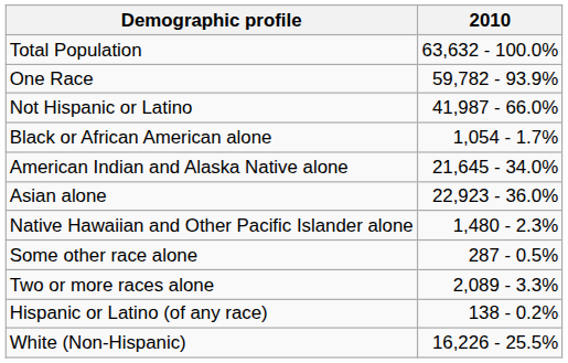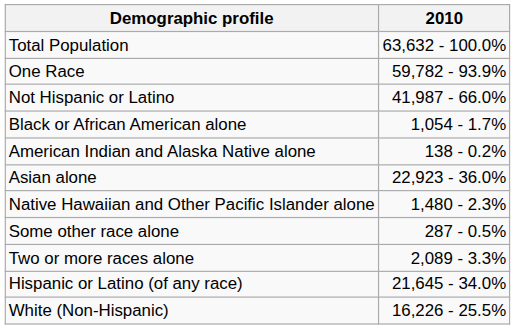American Indian and Alaska Native alone | 2010: 21,645 - 34.0% -> 138 - 0.2%
Hispanic or Latino (of any race) | 2010: 138 - 0.2% -> 21,645 - 34.0%
